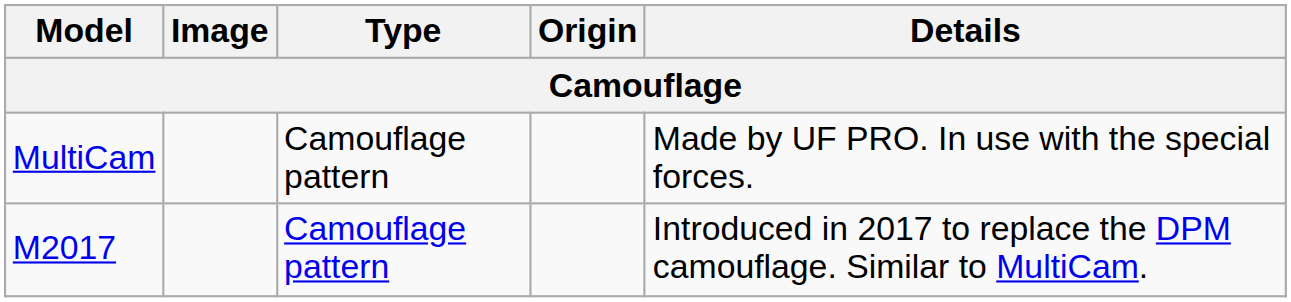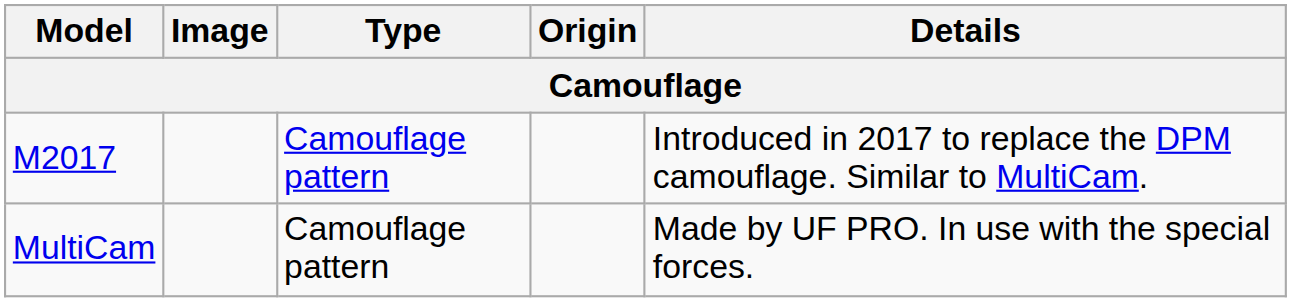rows swapped: M2017 <-> MultiCam
